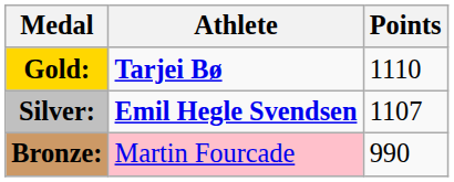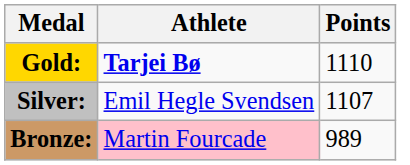Silver: | Athlete: bold -> normal
Bronze: | Points: 990 -> 989
